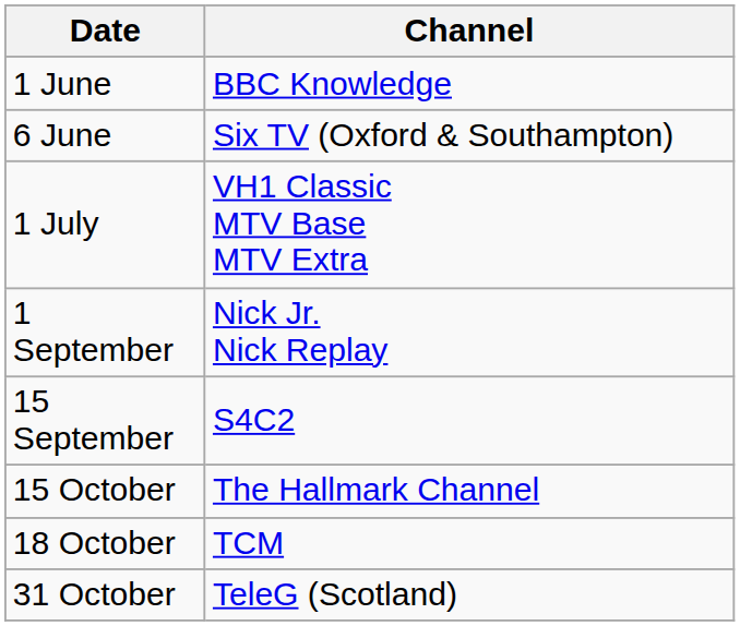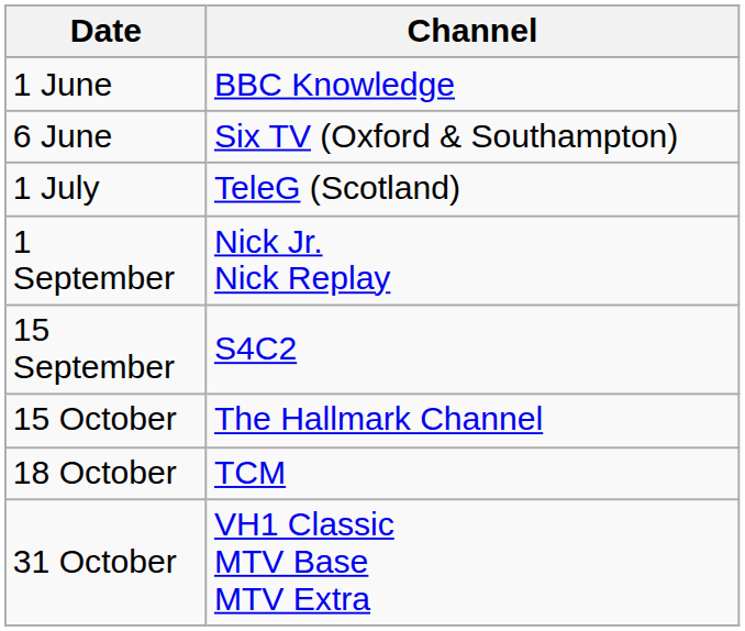1 July | Channel: VH1 Classic MTV Base MTV Extra -> TeleG (Scotland)
31 October | Channel: TeleG (Scotland) -> VH1 Classic MTV Base MTV Extra
